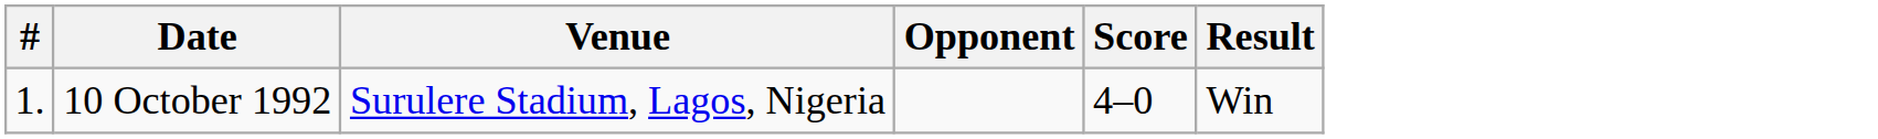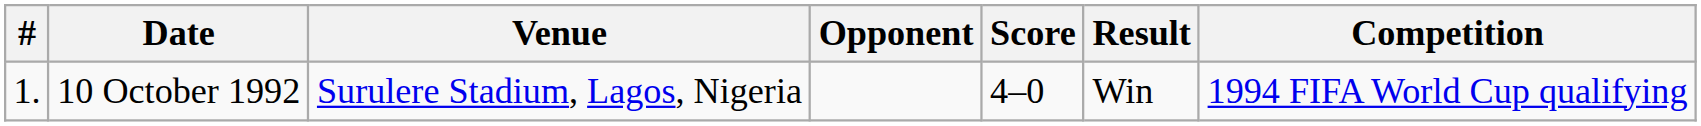+ column: Competition | 1994 FIFA World Cup qualifying
